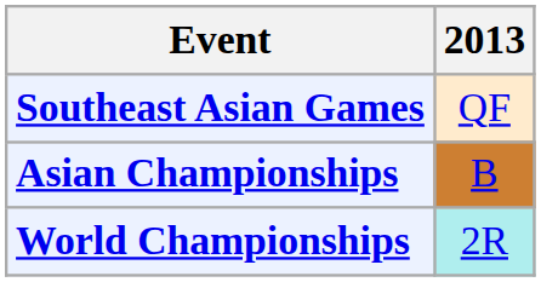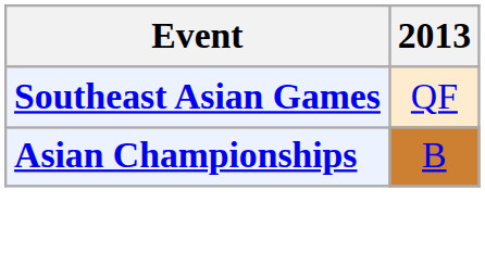- row: World Championships | 2R
